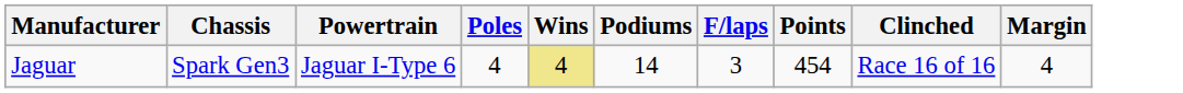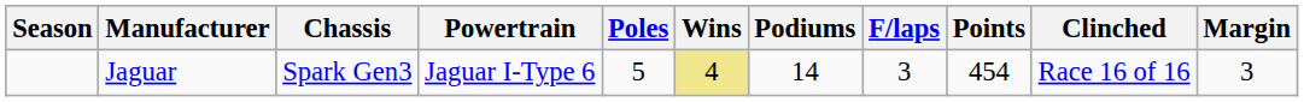+ column: Season
Jaguar | Poles: 4 -> 5
Jaguar | Margin: 4 -> 3
